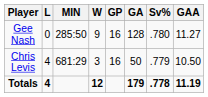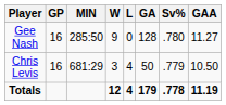columns swapped: GP <-> L
